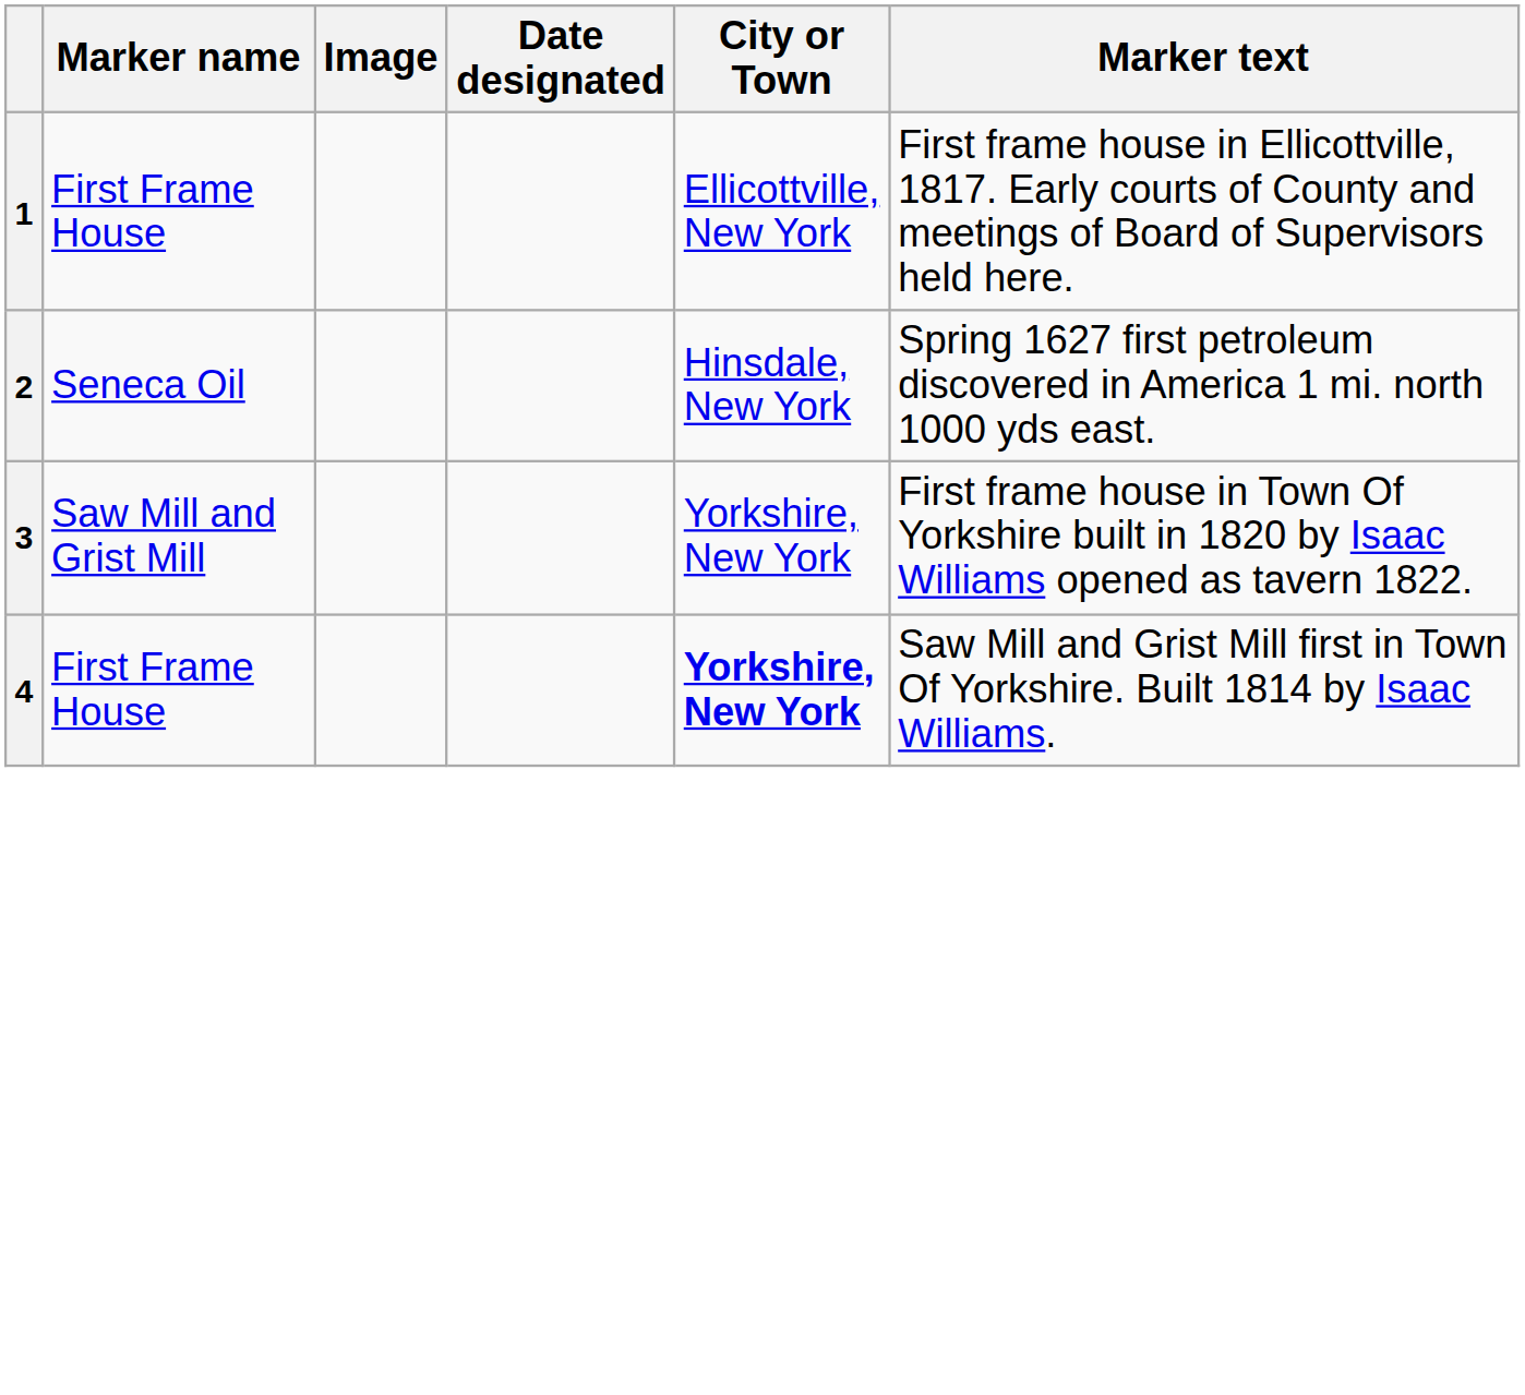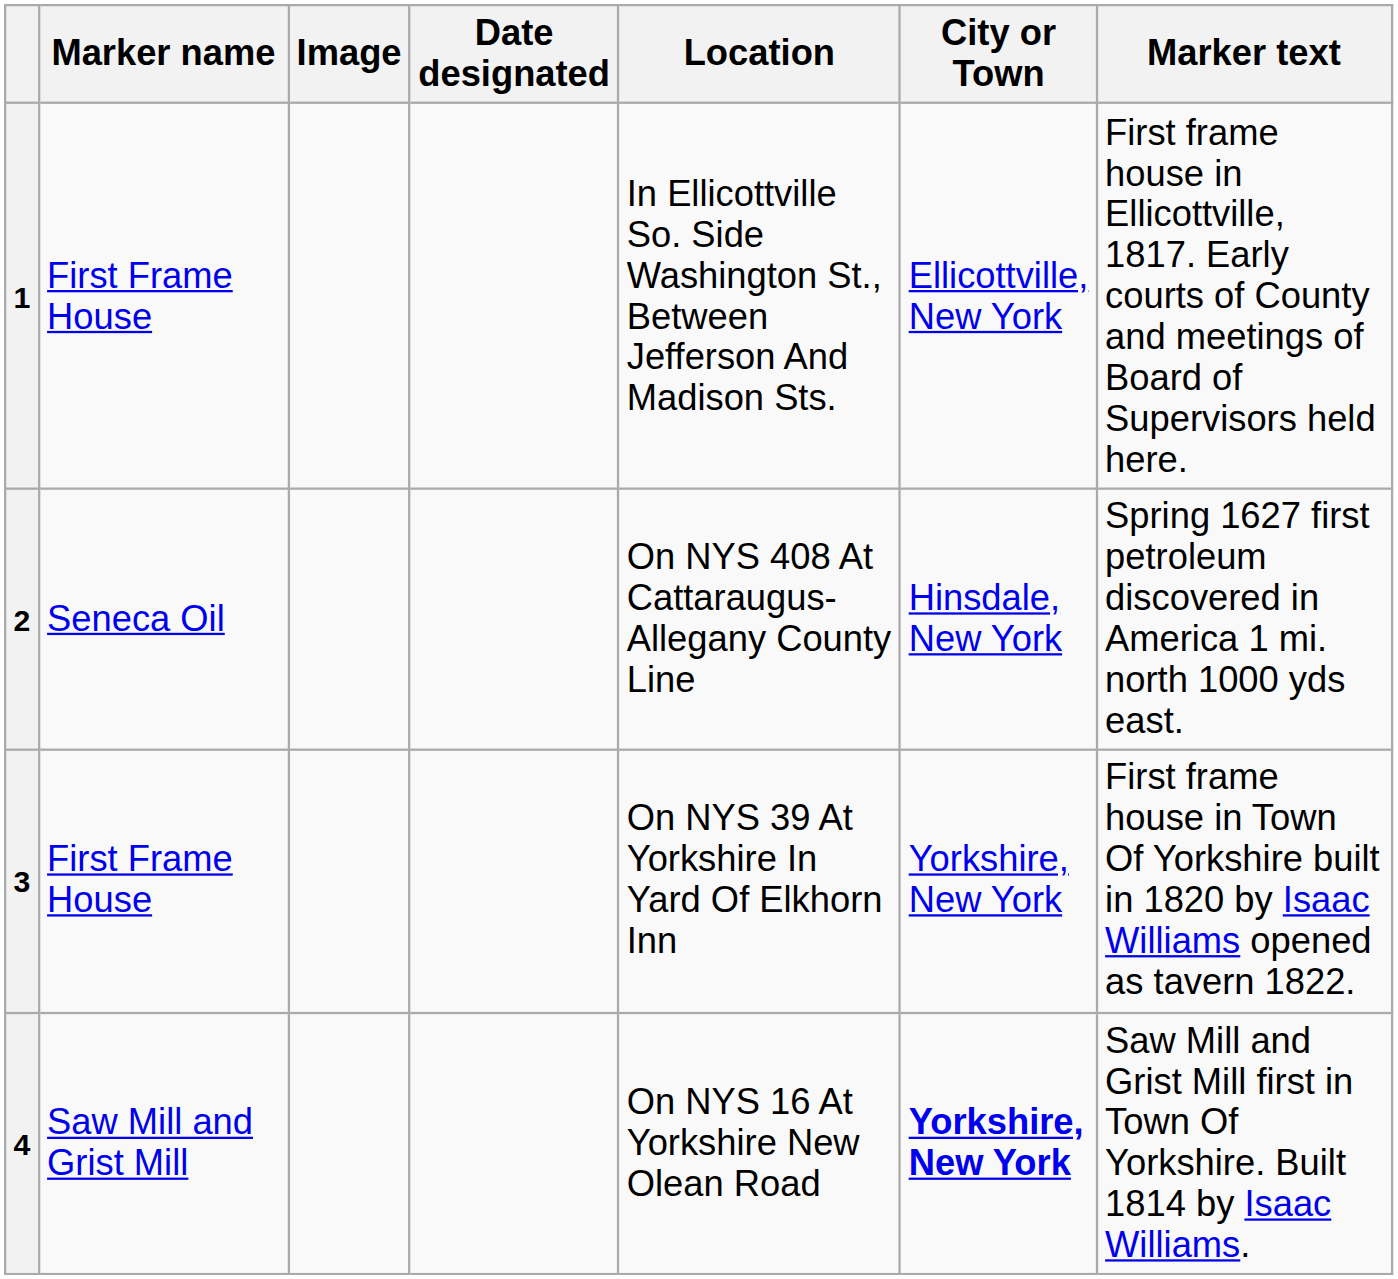+ column: Location | In Ellicottville So. Side Washington St., Between Jefferson And Madison Sts. | On NYS 408 At Cattaraugus-Allegany County Line | On NYS 39 At Yorkshire In Yard Of Elkhorn Inn | On NYS 16 At Yorkshire New Olean Road
3 | Marker name: Saw Mill and Grist Mill -> First Frame House
4 | Marker name: First Frame House -> Saw Mill and Grist Mill
